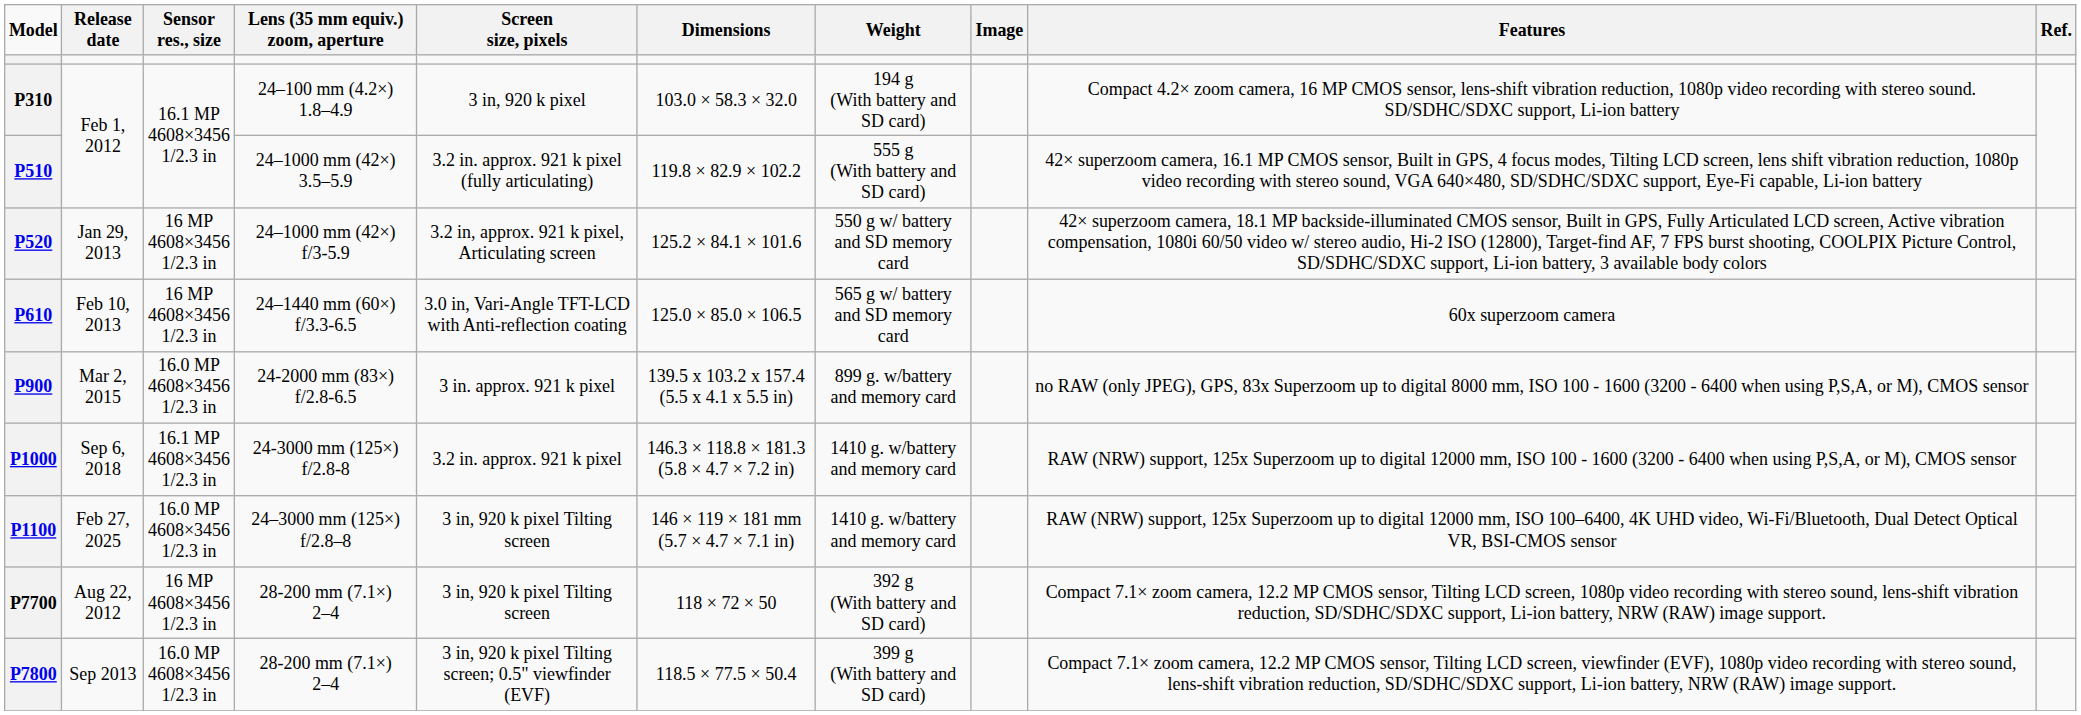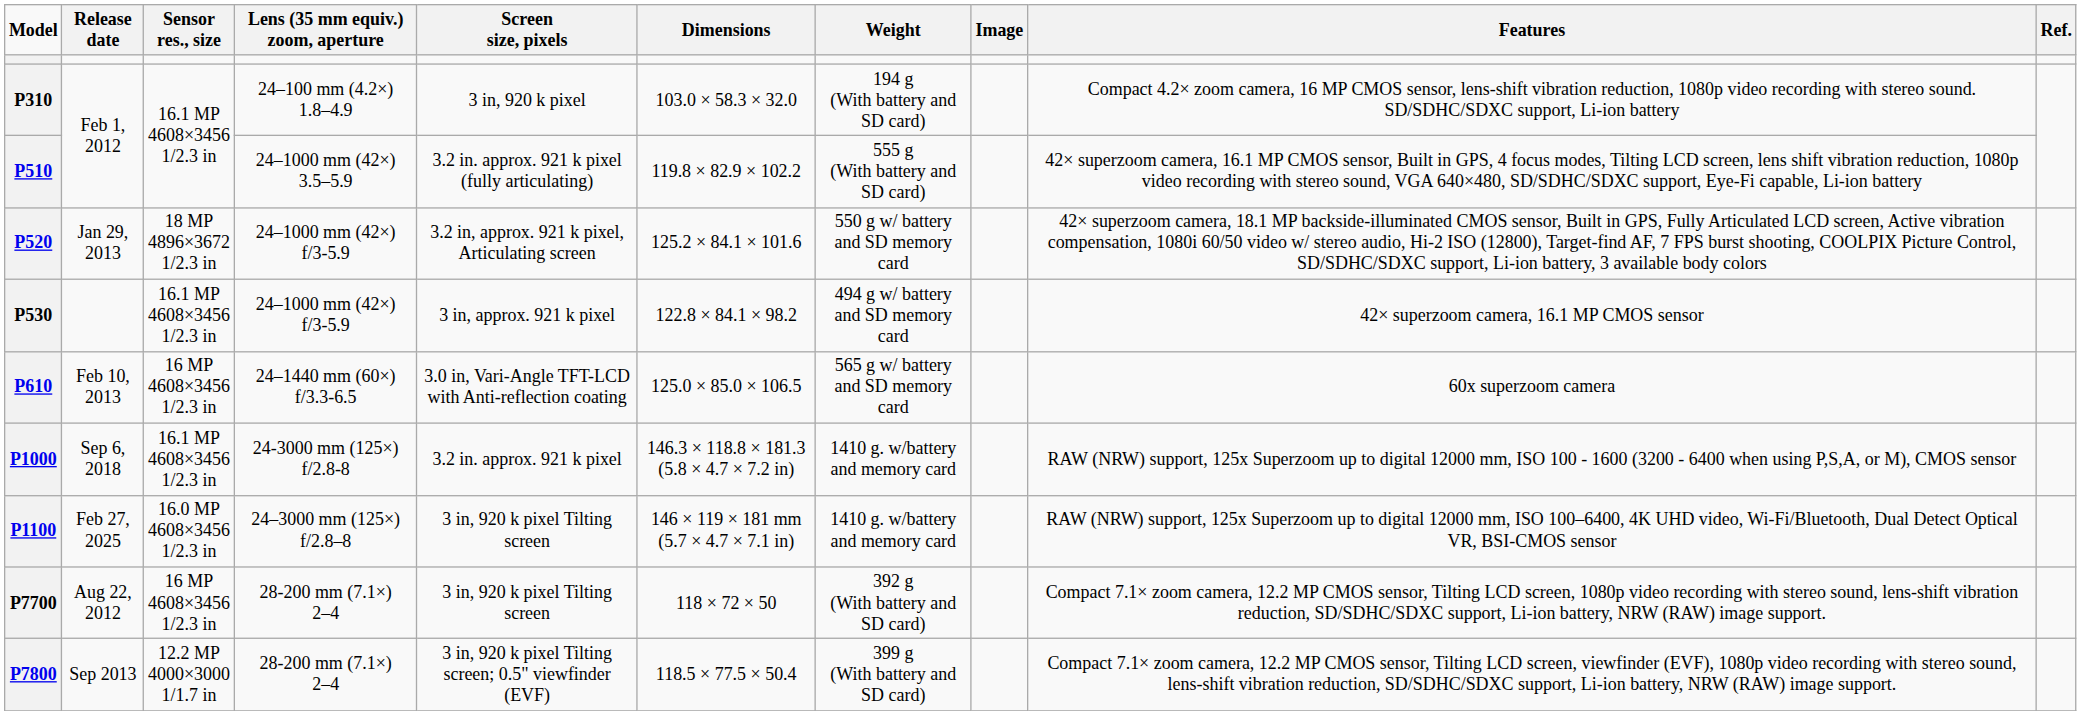P520 | Sensor res., size: 16 MP 4608×3456 1/2.3 in -> 18 MP 4896×3672 1/2.3 in
+ row: P530 | 16.1 MP 4608×3456 1/2.3 in | 24–1000 mm (42×) f/3-5.9 | 3 in, approx. 921 k pixel | 122.8 × 84.1 × 98.2 | 494 g w/ battery and SD memory card | 42× superzoom camera, 16.1 MP CMOS sensor
- row: P900 | Mar 2, 2015 | 16.0 MP 4608×3456 1/2.3 in | 24-2000 mm (83×) f/2.8-6.5 | 3 in. approx. 921 k pixel | 139.5 x 103.2 x 157.4 (5.5 x 4.1 x 5.5 in) | 899 g. w/battery and memory card | no RAW (only JPEG), GPS, 83x Superzoom up to digital 8000 mm, ISO 100 - 1600 (3200 - 6400 when using P,S,A, or M), CMOS sensor
P7800 | Sensor res., size: 16.0 MP 4608×3456 1/2.3 in -> 12.2 MP 4000×3000 1/1.7 in
